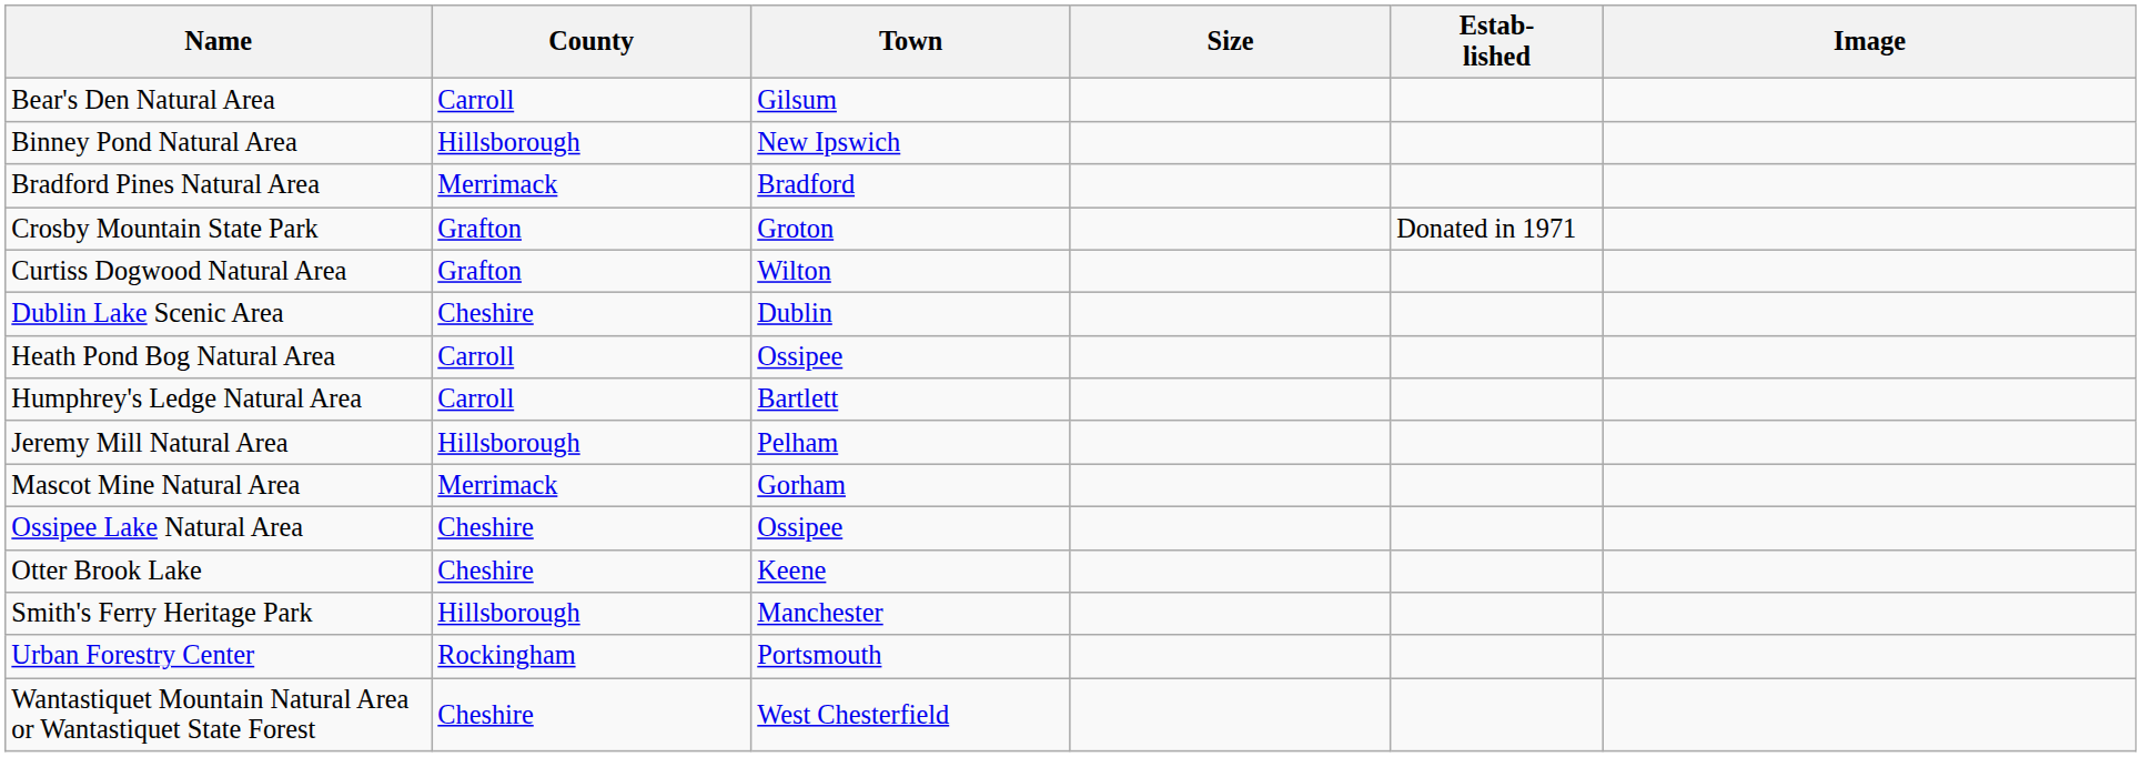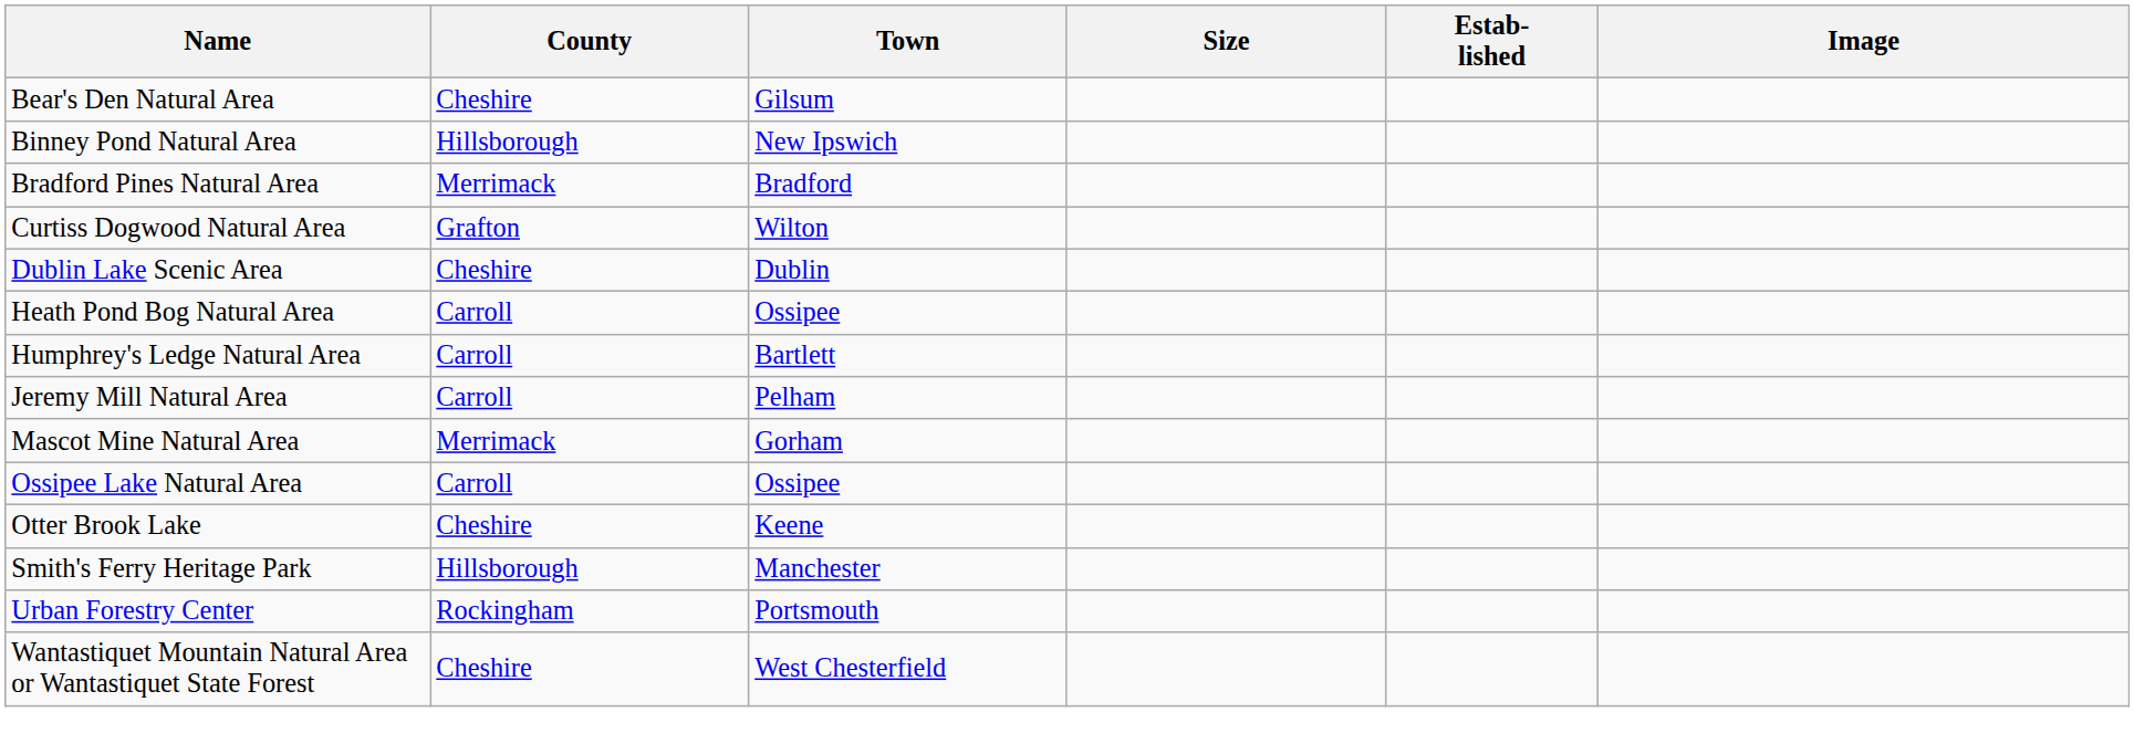Bear's Den Natural Area | County: Carroll -> Cheshire
- row: Crosby Mountain State Park | Grafton | Groton | Donated in 1971
Jeremy Mill Natural Area | County: Hillsborough -> Carroll
Ossipee Lake Natural Area | County: Cheshire -> Carroll
